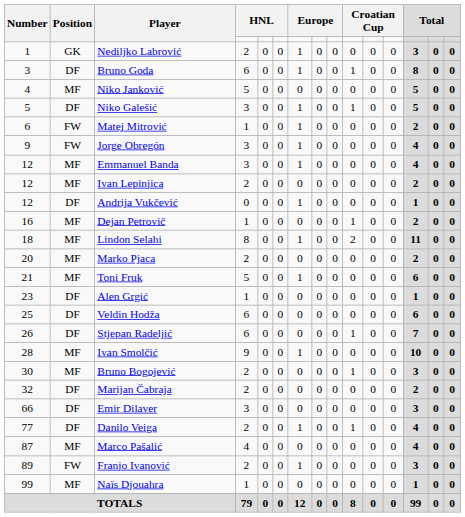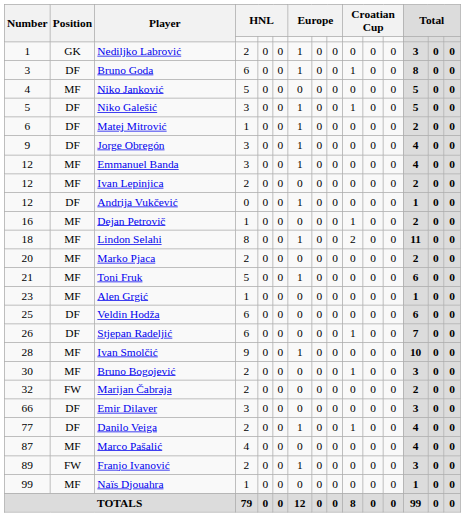Matej Mitrović | Position: FW -> DF
Jorge Obregón | Position: FW -> DF
Alen Grgić | Position: DF -> MF
Marijan Čabraja | Position: DF -> FW
